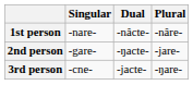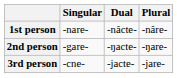2nd person | Plural: -jare- -> -ŋare-
3rd person | Plural: -ŋare- -> -jare-
